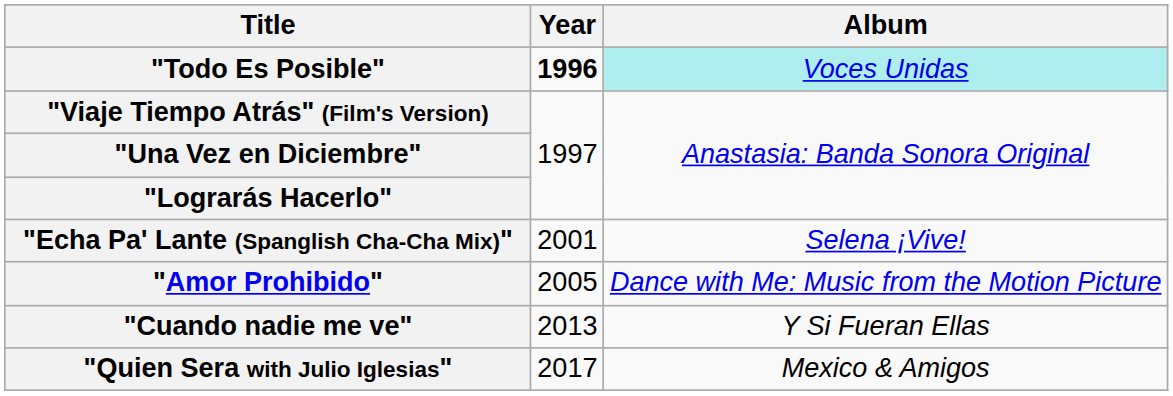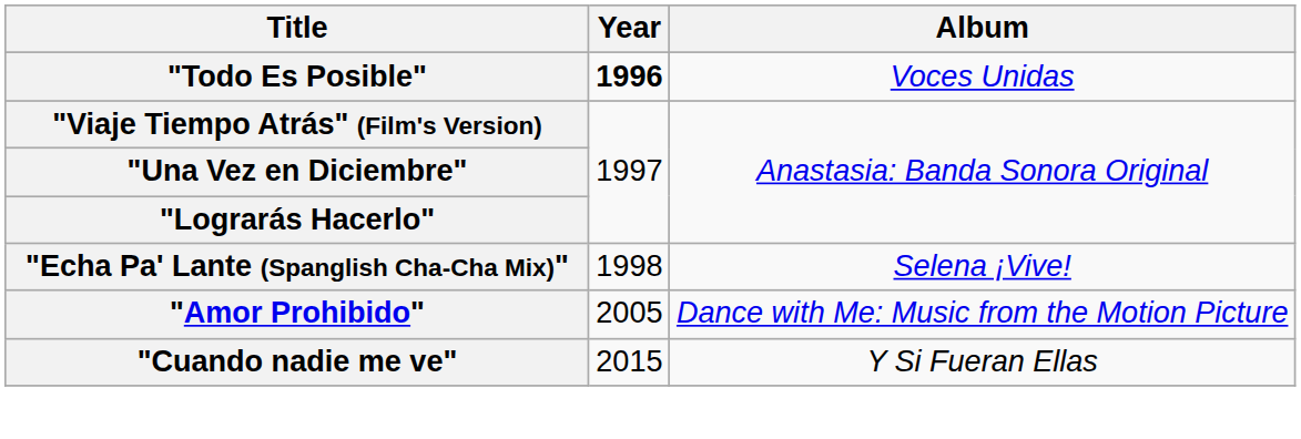"Todo Es Posible" | Album: paleturquoise background -> no background
"Echa Pa' Lante (Spanglish Cha-Cha Mix)" | Year: 2001 -> 1998
"Cuando nadie me ve" | Year: 2013 -> 2015
- row: "Quien Sera with Julio Iglesias" | 2017 | Mexico & Amigos
